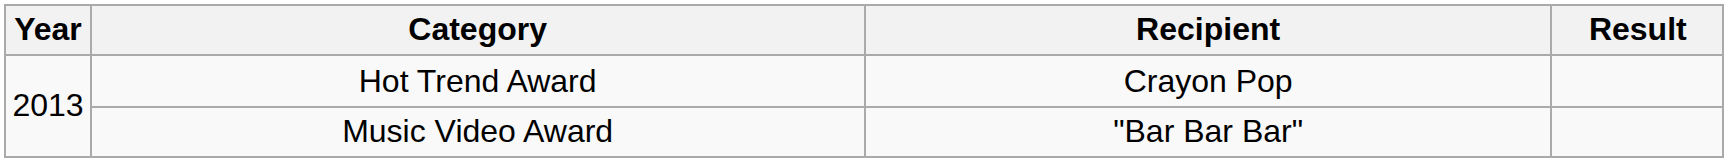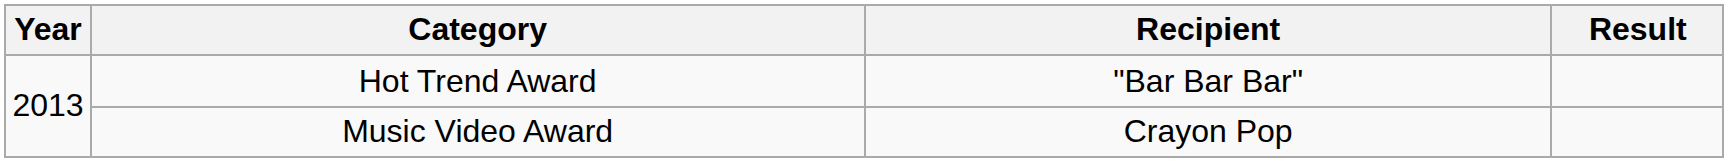Hot Trend Award | Recipient: Crayon Pop -> "Bar Bar Bar"
Music Video Award | Recipient: "Bar Bar Bar" -> Crayon Pop
